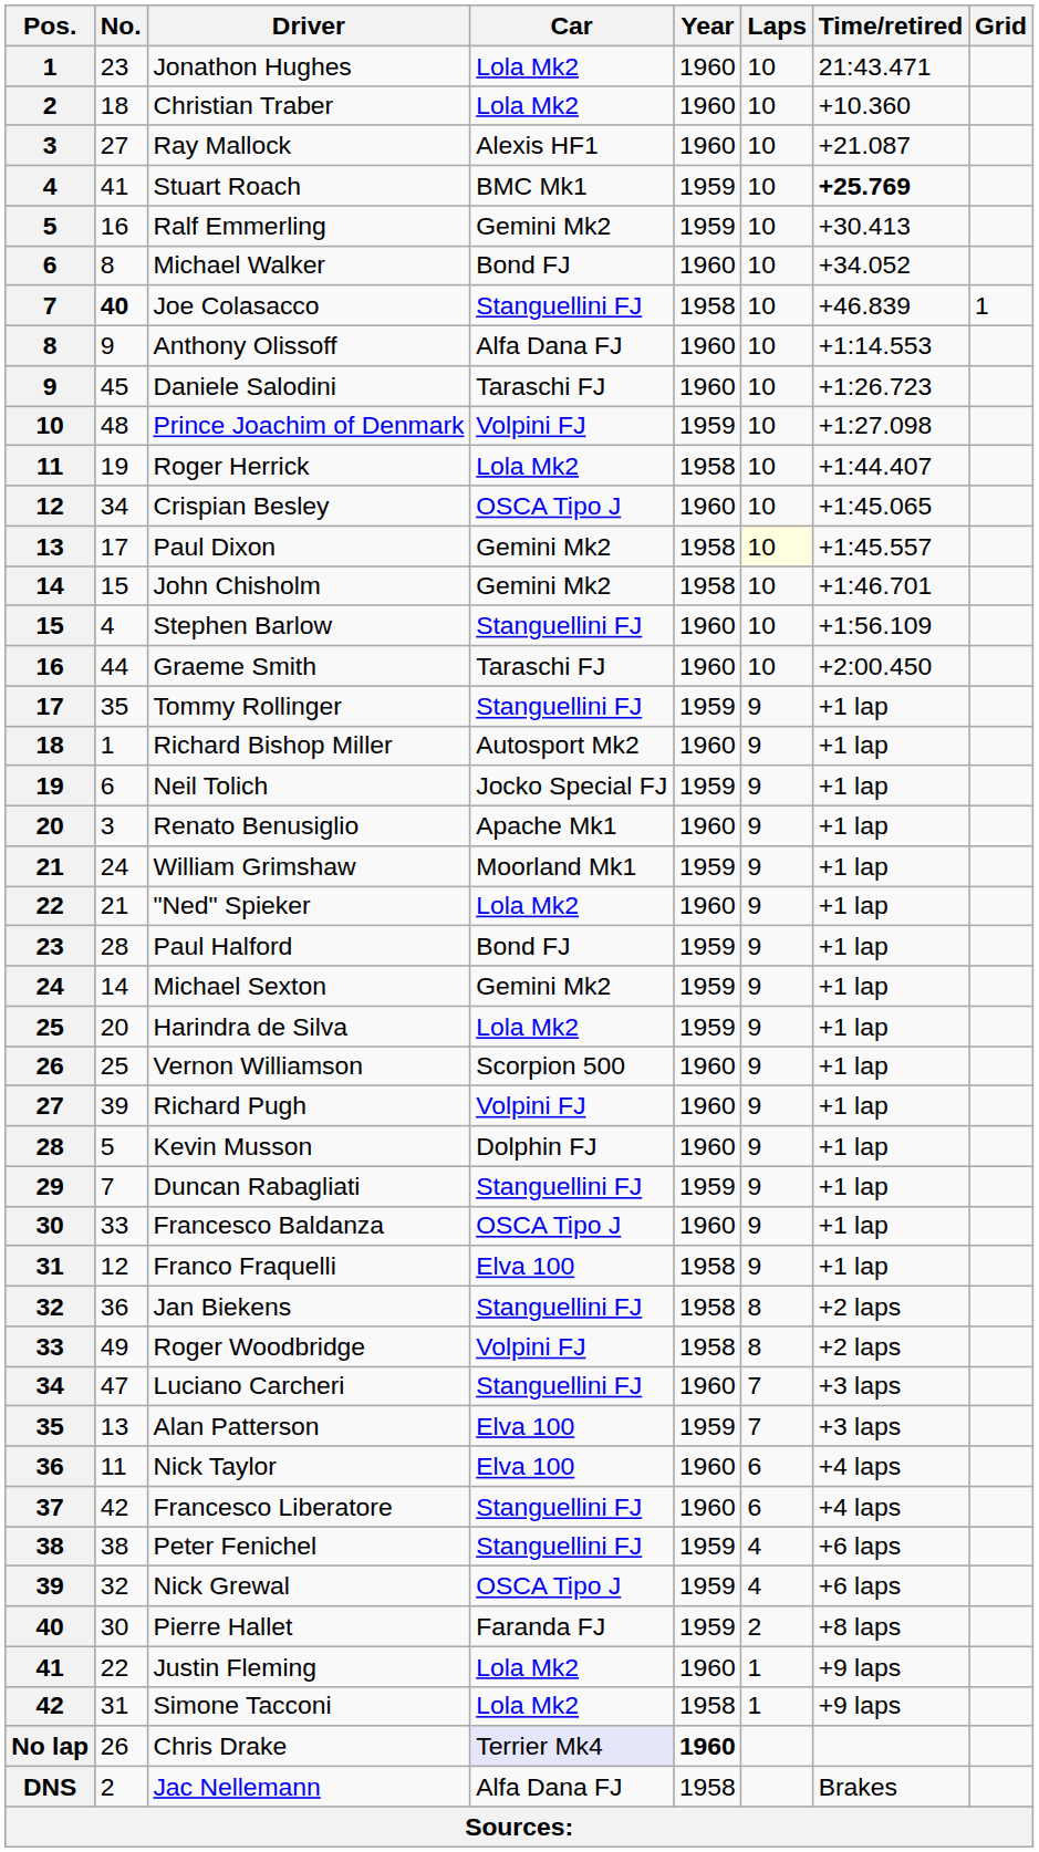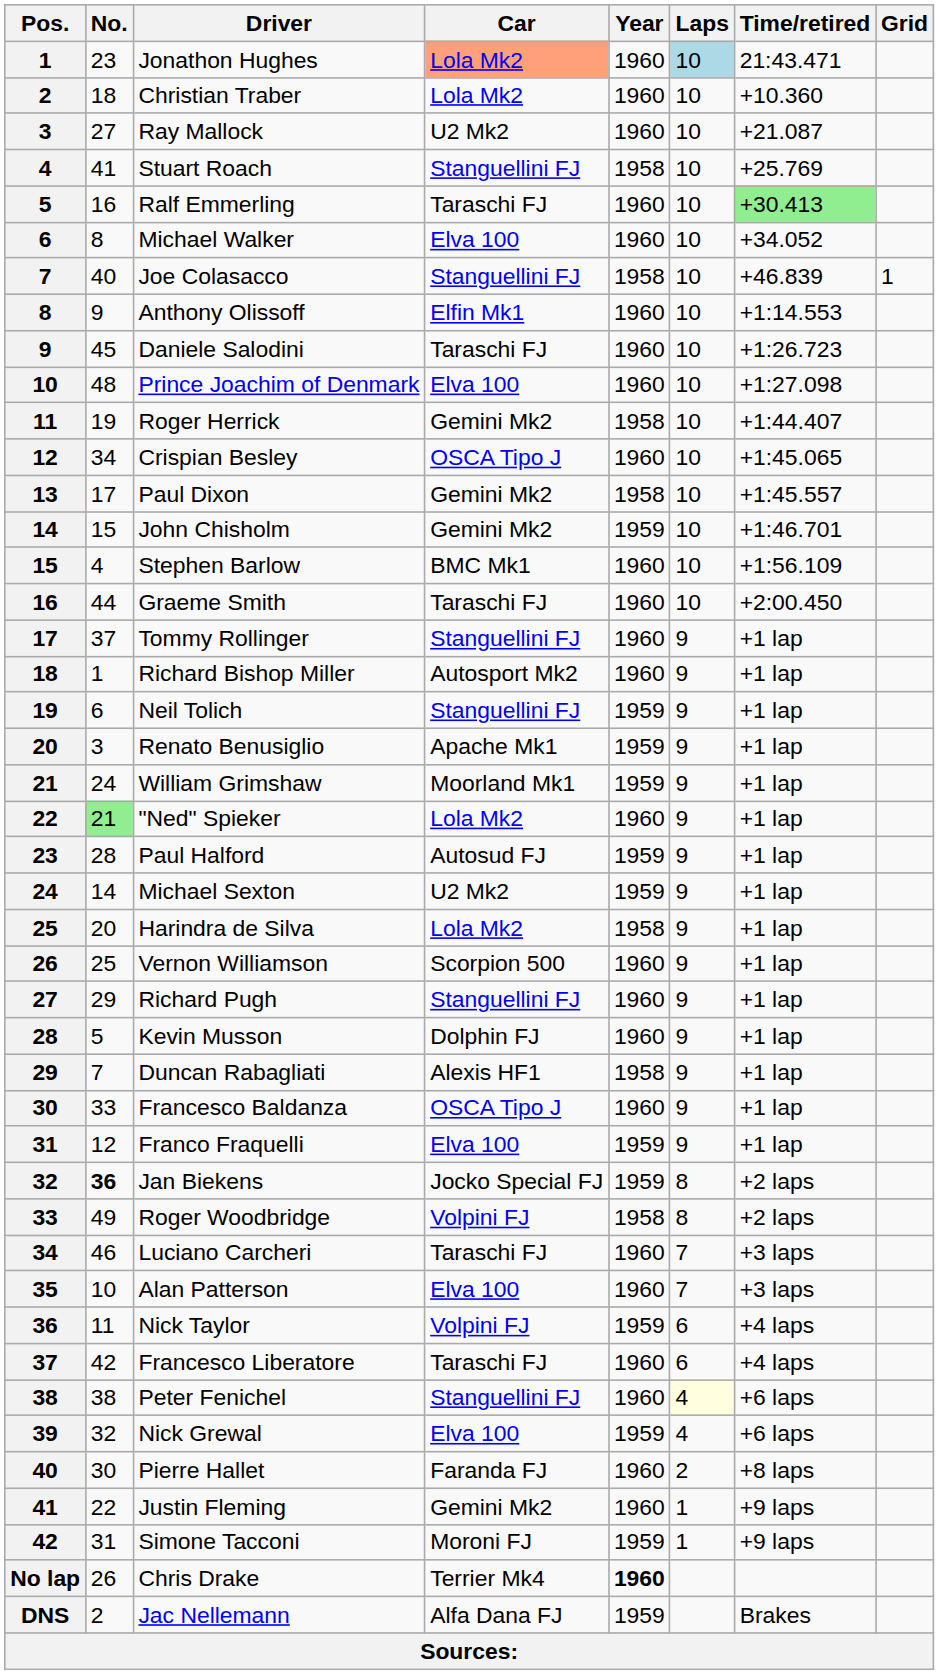Jonathon Hughes | Car: no background -> lightsalmon background
Jonathon Hughes | Laps: no background -> lightblue background
Ray Mallock | Car: Alexis HF1 -> U2 Mk2
Stuart Roach | Car: BMC Mk1 -> Stanguellini FJ
Stuart Roach | Year: 1959 -> 1958
Stuart Roach | Time/retired: bold -> normal
Ralf Emmerling | Car: Gemini Mk2 -> Taraschi FJ
Ralf Emmerling | Year: 1959 -> 1960
Ralf Emmerling | Time/retired: no background -> lightgreen background
Michael Walker | Car: Bond FJ -> Elva 100
Joe Colasacco | No.: bold -> normal
Anthony Olissoff | Car: Alfa Dana FJ -> Elfin Mk1
Prince Joachim of Denmark | Car: Volpini FJ -> Elva 100
Prince Joachim of Denmark | Year: 1959 -> 1960
Roger Herrick | Car: Lola Mk2 -> Gemini Mk2
Paul Dixon | Laps: lightyellow background -> no background
John Chisholm | Year: 1958 -> 1959
Stephen Barlow | Car: Stanguellini FJ -> BMC Mk1
Tommy Rollinger | No.: 35 -> 37
Tommy Rollinger | Year: 1959 -> 1960
Neil Tolich | Car: Jocko Special FJ -> Stanguellini FJ
Renato Benusiglio | Year: 1960 -> 1959
"Ned" Spieker | No.: no background -> lightgreen background
Paul Halford | Car: Bond FJ -> Autosud FJ
Michael Sexton | Car: Gemini Mk2 -> U2 Mk2
Harindra de Silva | Year: 1959 -> 1958
Richard Pugh | No.: 39 -> 29
Richard Pugh | Car: Volpini FJ -> Stanguellini FJ
Duncan Rabagliati | Car: Stanguellini FJ -> Alexis HF1
Duncan Rabagliati | Year: 1959 -> 1958
Franco Fraquelli | Year: 1958 -> 1959
Jan Biekens | No.: normal -> bold
Jan Biekens | Car: Stanguellini FJ -> Jocko Special FJ
Jan Biekens | Year: 1958 -> 1959
Luciano Carcheri | No.: 47 -> 46
Luciano Carcheri | Car: Stanguellini FJ -> Taraschi FJ
Alan Patterson | No.: 13 -> 10
Alan Patterson | Year: 1959 -> 1960
Nick Taylor | Car: Elva 100 -> Volpini FJ
Nick Taylor | Year: 1960 -> 1959
Francesco Liberatore | Car: Stanguellini FJ -> Taraschi FJ
Peter Fenichel | Year: 1959 -> 1960
Peter Fenichel | Laps: no background -> lightyellow background
Nick Grewal | Car: OSCA Tipo J -> Elva 100
Pierre Hallet | Year: 1959 -> 1960
Justin Fleming | Car: Lola Mk2 -> Gemini Mk2
Simone Tacconi | Car: Lola Mk2 -> Moroni FJ
Simone Tacconi | Year: 1958 -> 1959
Chris Drake | Car: lavender background -> no background
Jac Nellemann | Year: 1958 -> 1959
